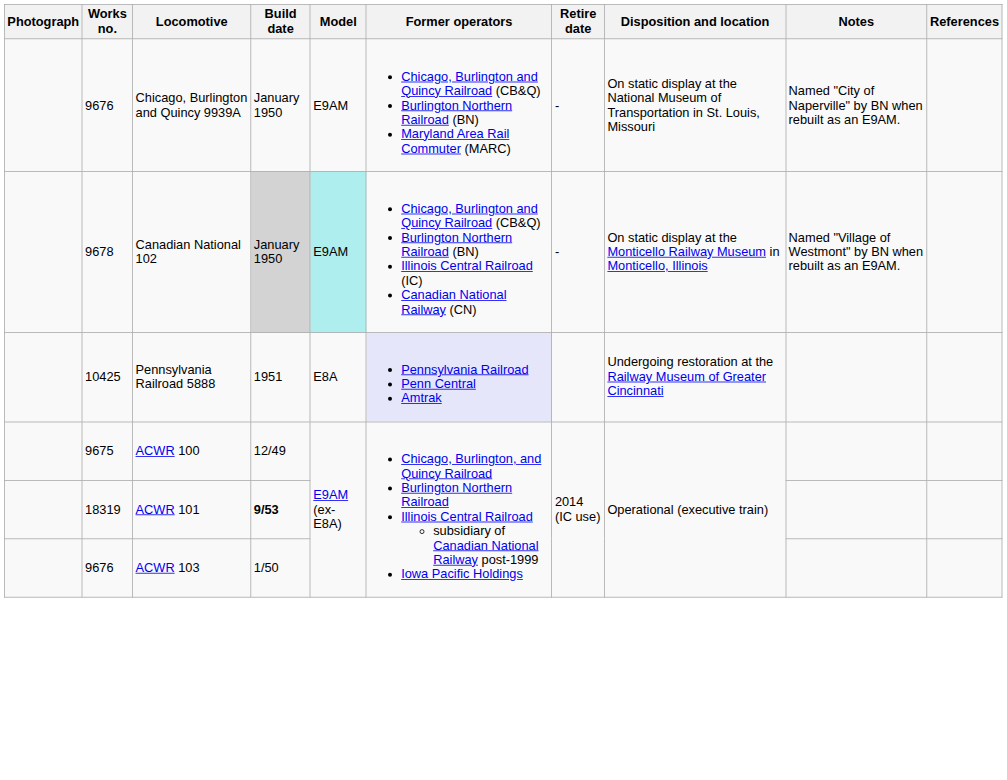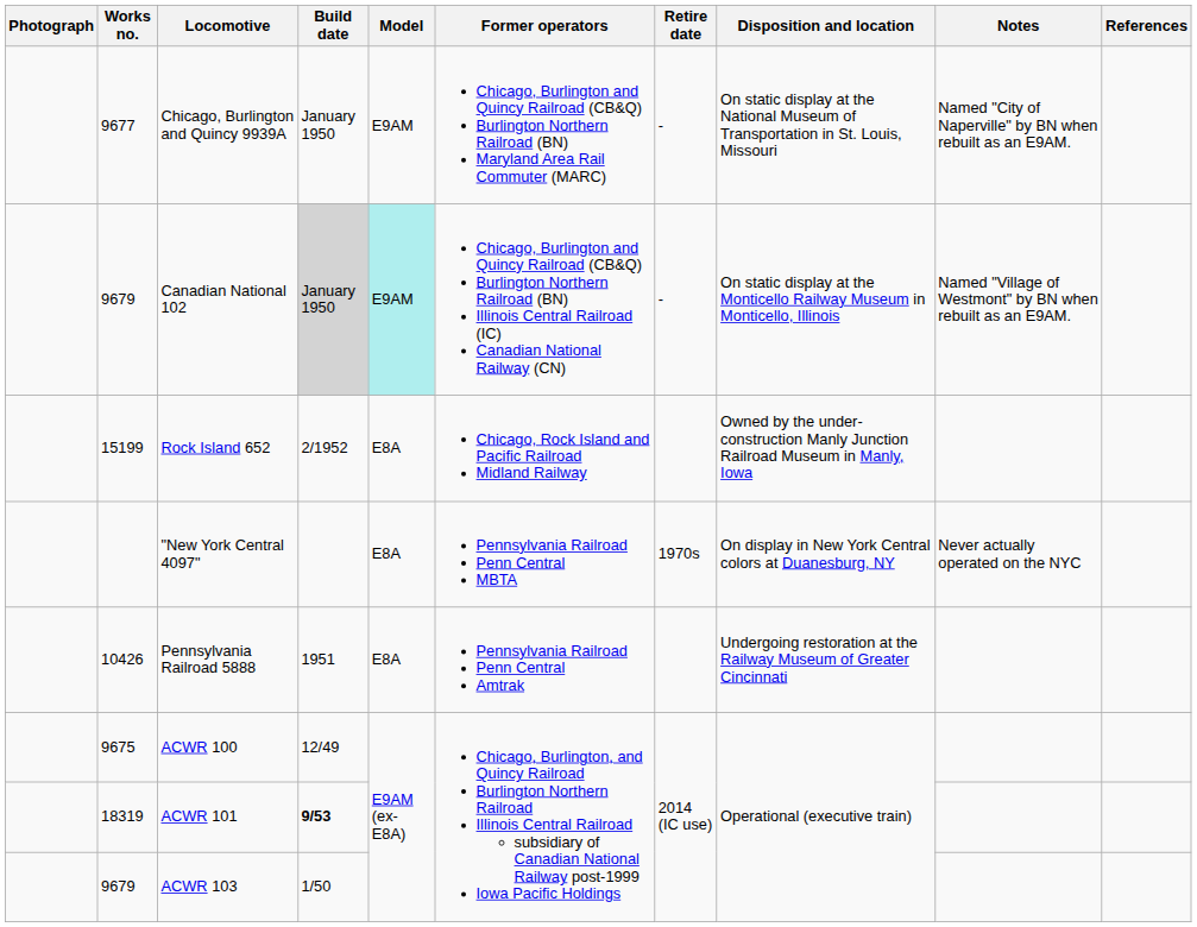Chicago, Burlington and Quincy 9939A | Works no.: 9676 -> 9677
Canadian National 102 | Works no.: 9678 -> 9679
+ row: 15199 | Rock Island 652 | 2/1952 | E8A | Chicago, Rock Island and Pacific Railroad Midland Railway | Owned by the under-construction Manly Junction Railroad Museum in Manly, Iowa
+ row: "New York Central 4097" | E8A | Pennsylvania Railroad Penn Central MBTA | 1970s | On display in New York Central colors at Duanesburg, NY | Never actually operated on the NYC
Pennsylvania Railroad 5888 | Works no.: 10425 -> 10426
Pennsylvania Railroad 5888 | Former operators: lavender background -> no background
ACWR 103 | Works no.: 9676 -> 9679
